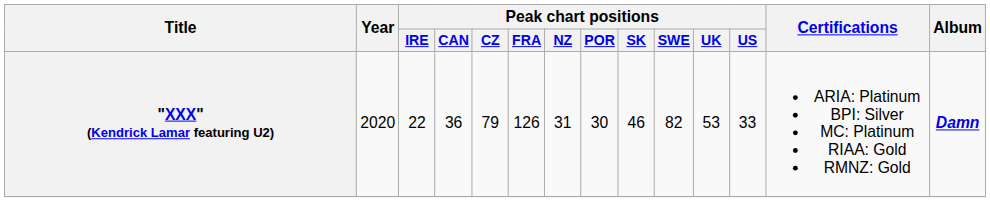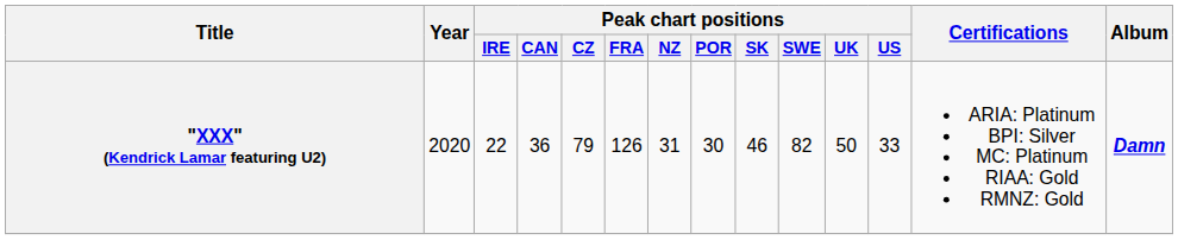"XXX" (Kendrick Lamar featuring U2) | Peak chart positions / UK: 53 -> 50
